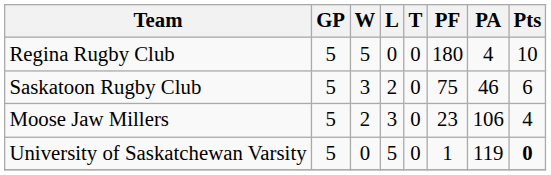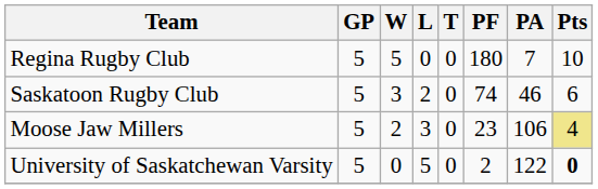Regina Rugby Club | PA: 4 -> 7
Saskatoon Rugby Club | PF: 75 -> 74
Moose Jaw Millers | Pts: no background -> khaki background
University of Saskatchewan Varsity | PF: 1 -> 2
University of Saskatchewan Varsity | PA: 119 -> 122
